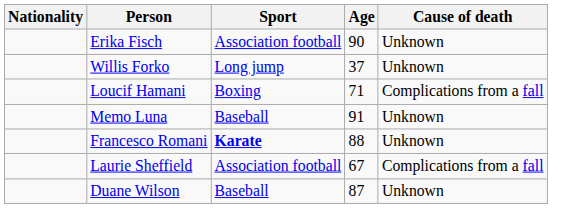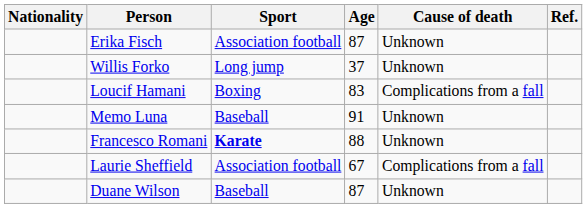+ column: Ref.
Erika Fisch | Age: 90 -> 87
Loucif Hamani | Age: 71 -> 83
